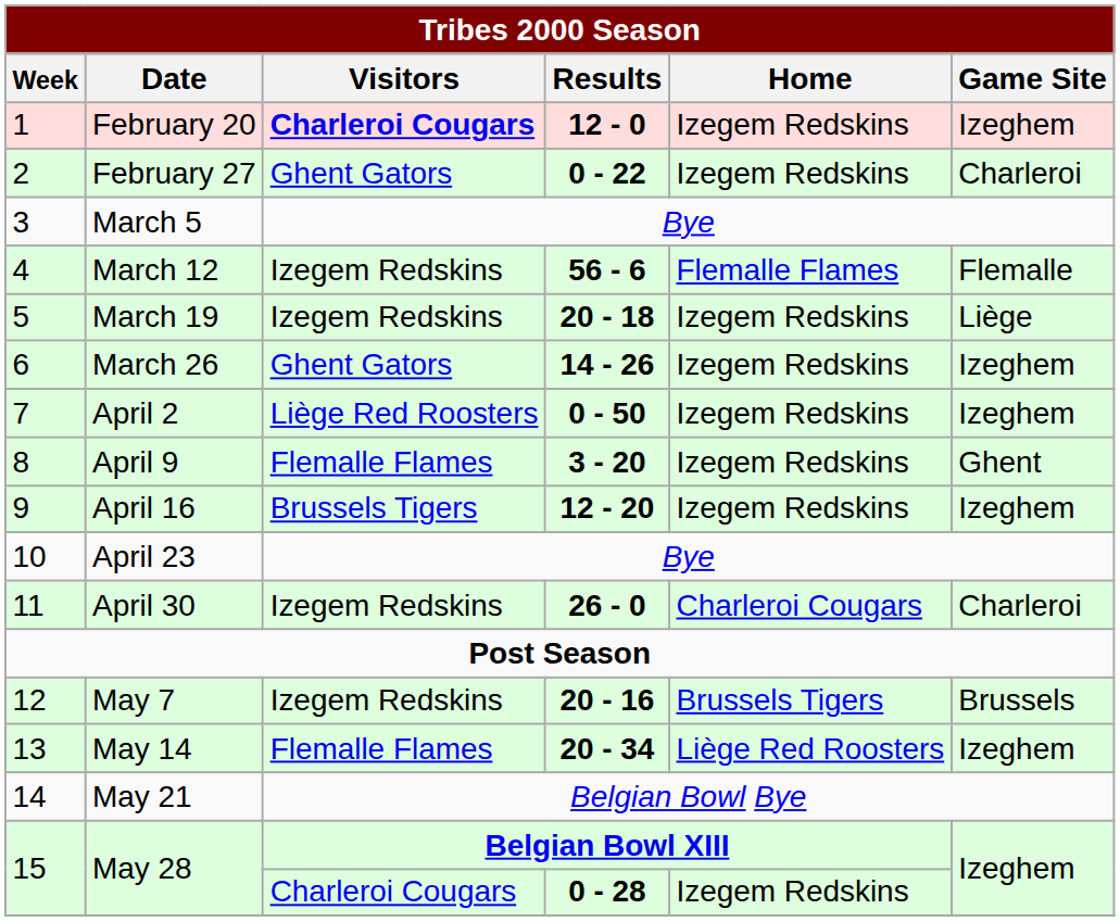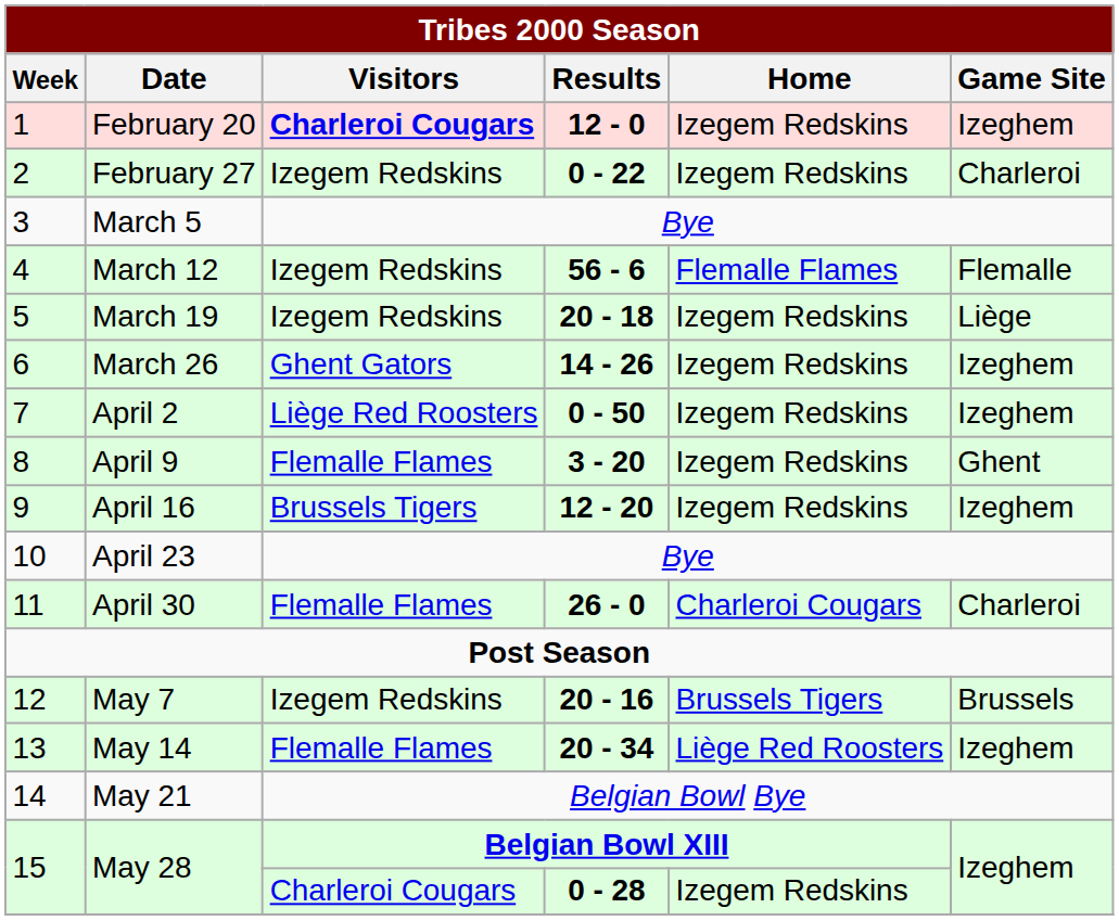February 27 | Tribes 2000 Season / Visitors: Ghent Gators -> Izegem Redskins
April 30 | Tribes 2000 Season / Visitors: Izegem Redskins -> Flemalle Flames
